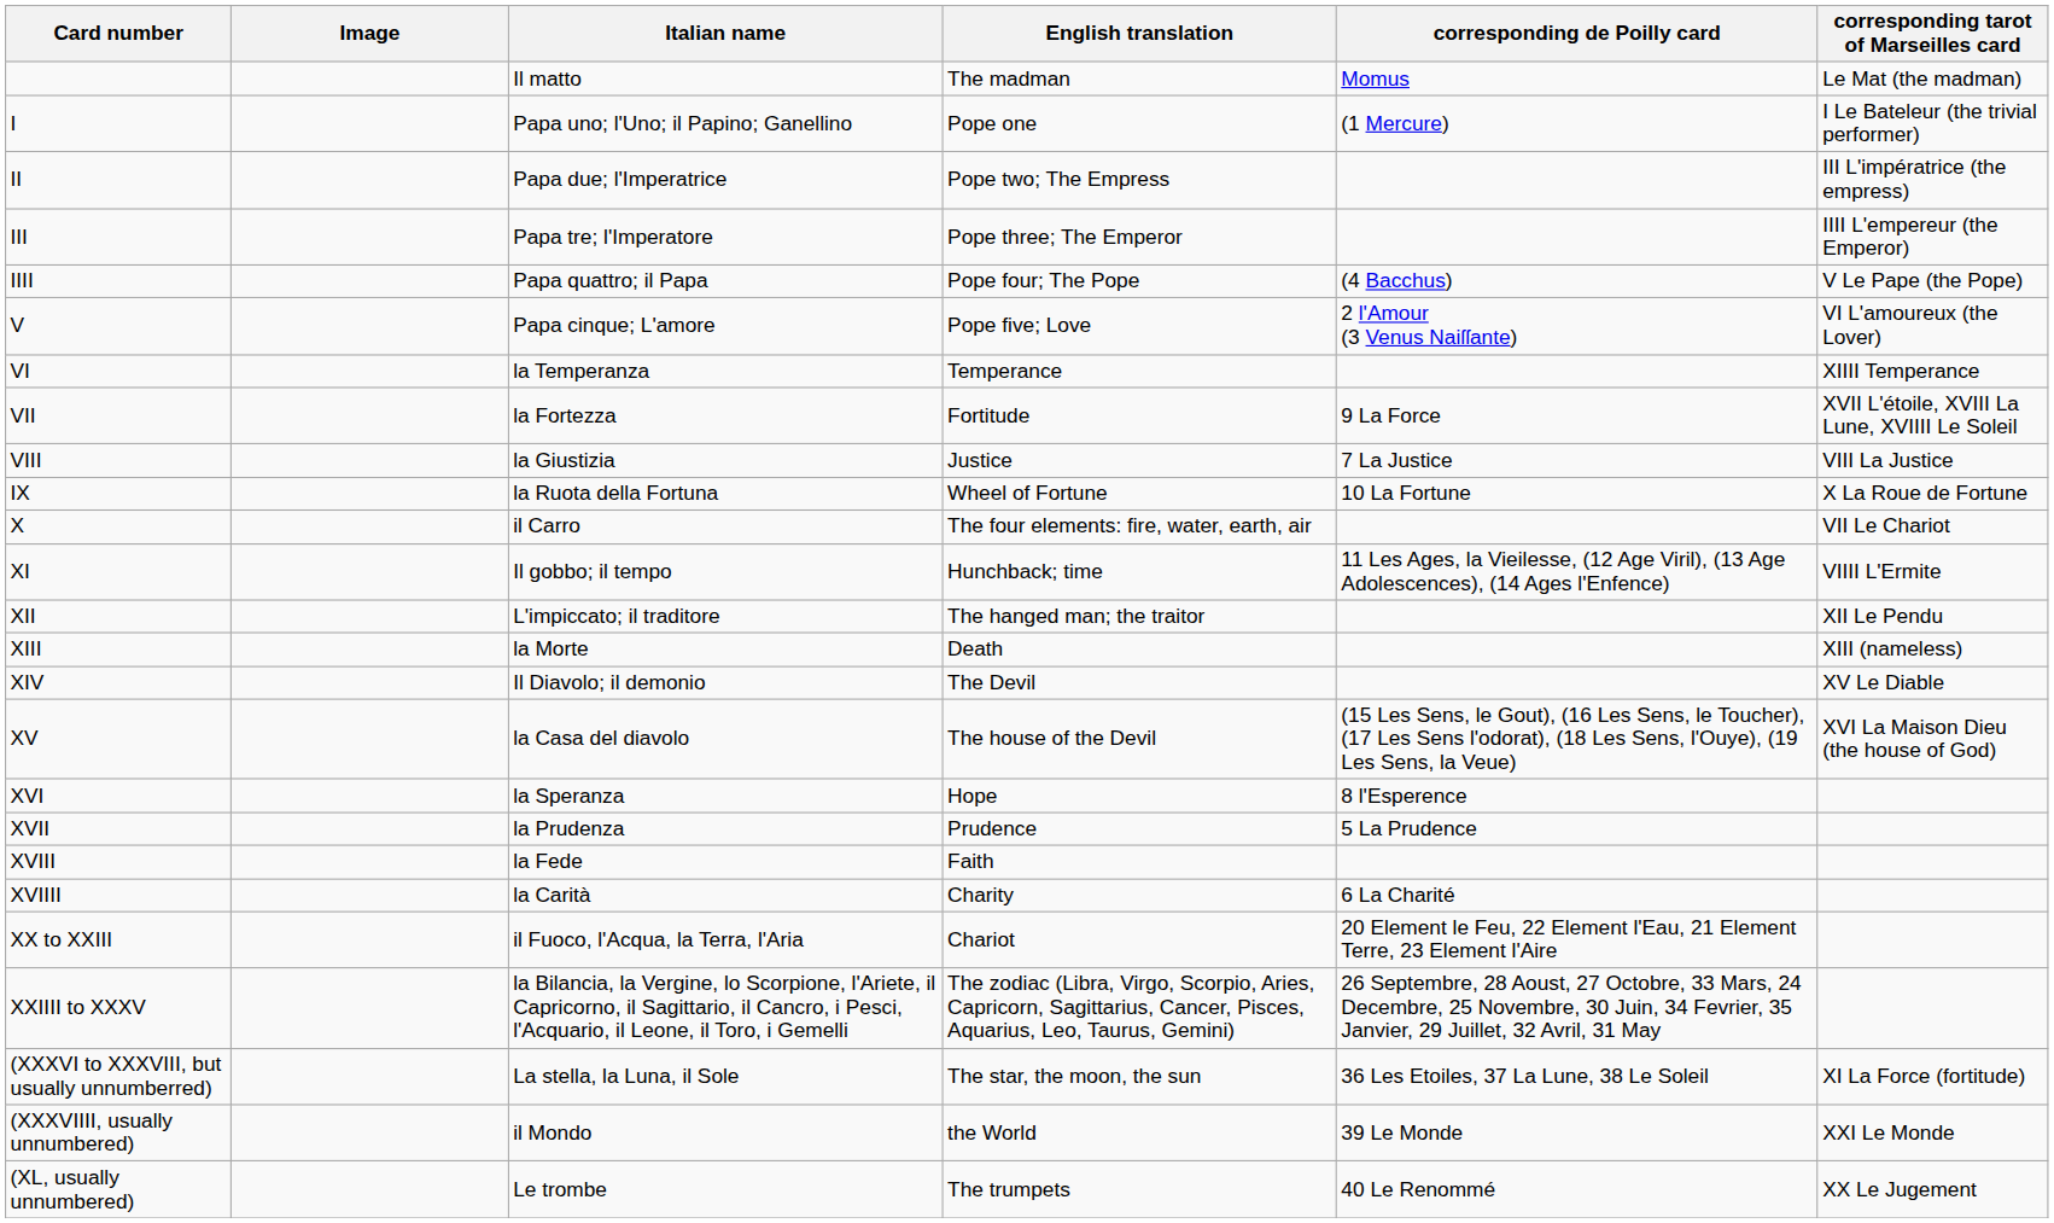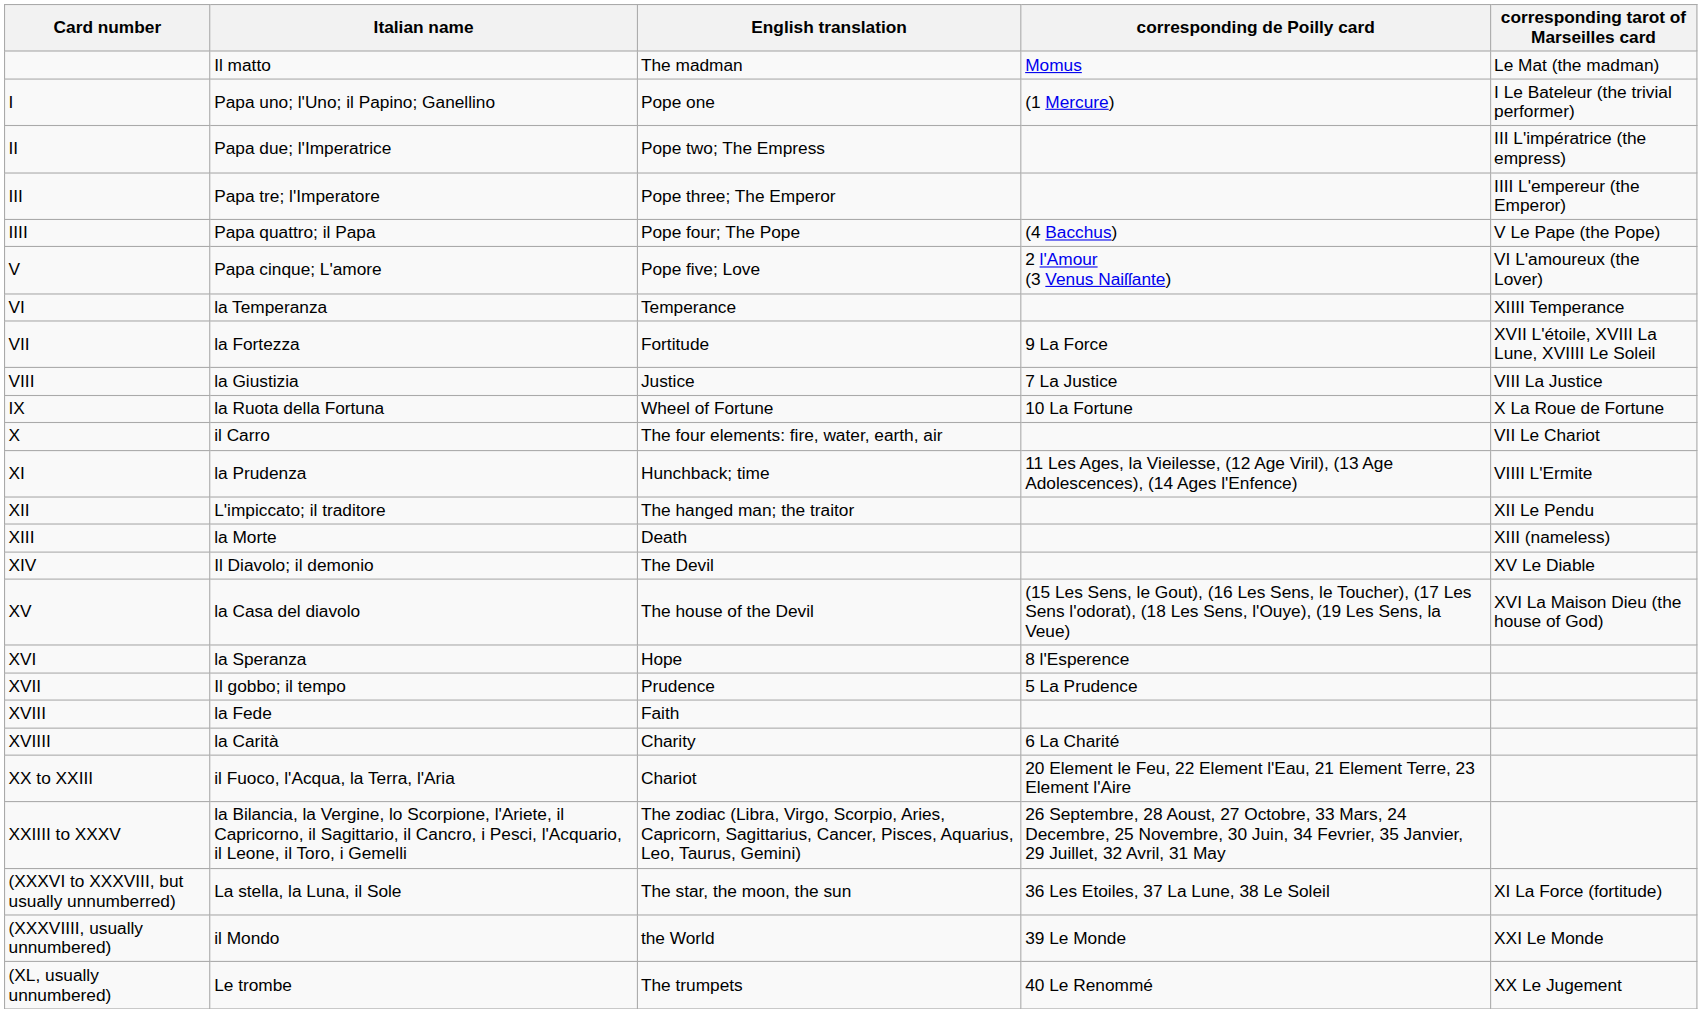- column: Image
XI | Italian name: Il gobbo; il tempo -> la Prudenza
XVII | Italian name: la Prudenza -> Il gobbo; il tempo
